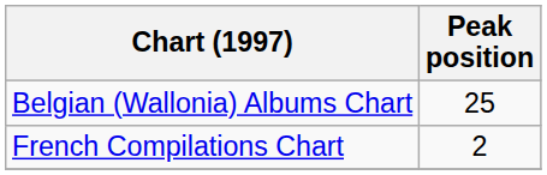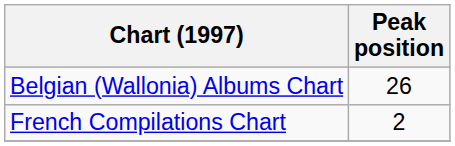Belgian (Wallonia) Albums Chart | Peak position: 25 -> 26
